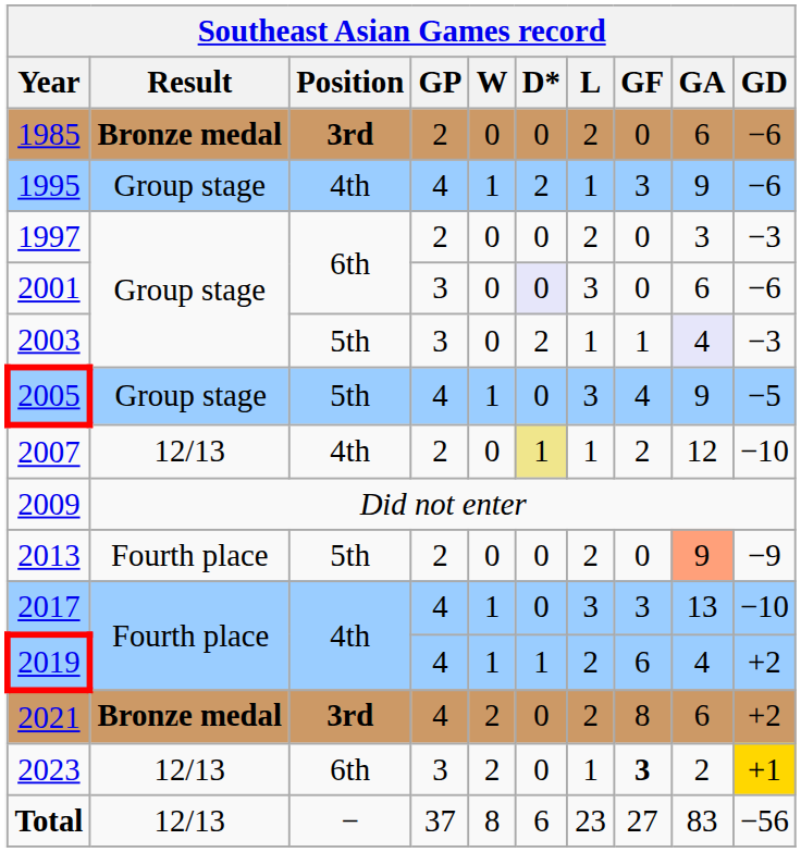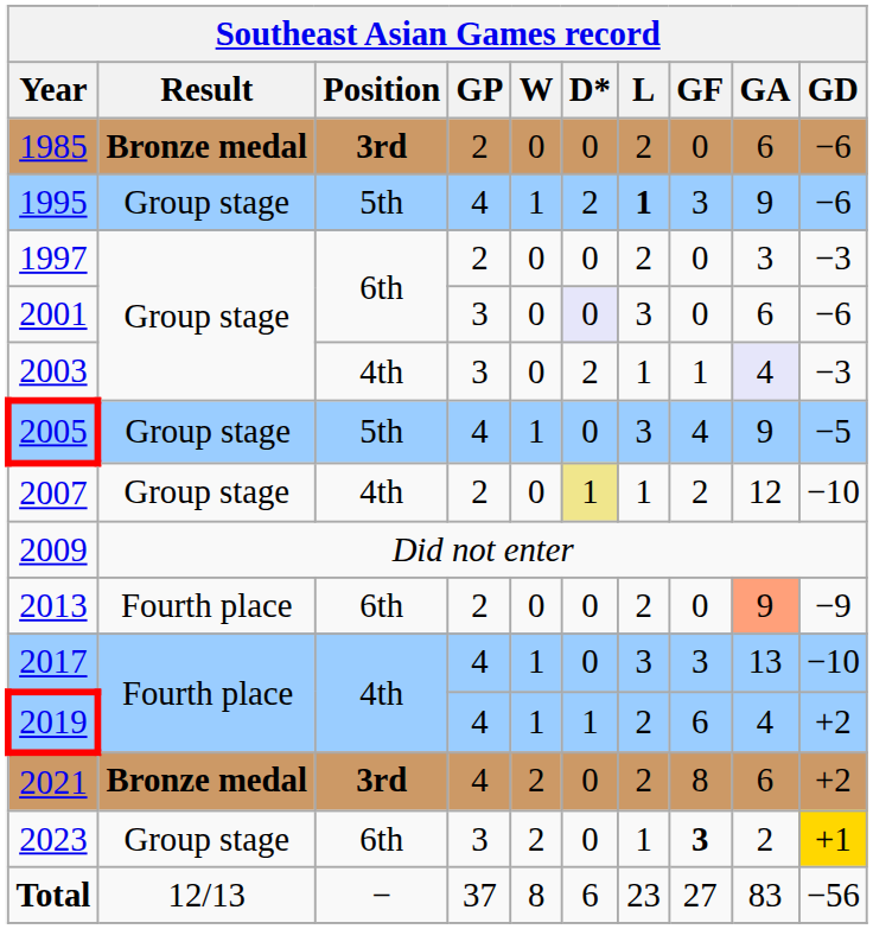1995 | Position: 4th -> 5th
1995 | L: normal -> bold
2003 | Position: 5th -> 4th
2007 | Result: 12/13 -> Group stage
2013 | Position: 5th -> 6th
2023 | Result: 12/13 -> Group stage
